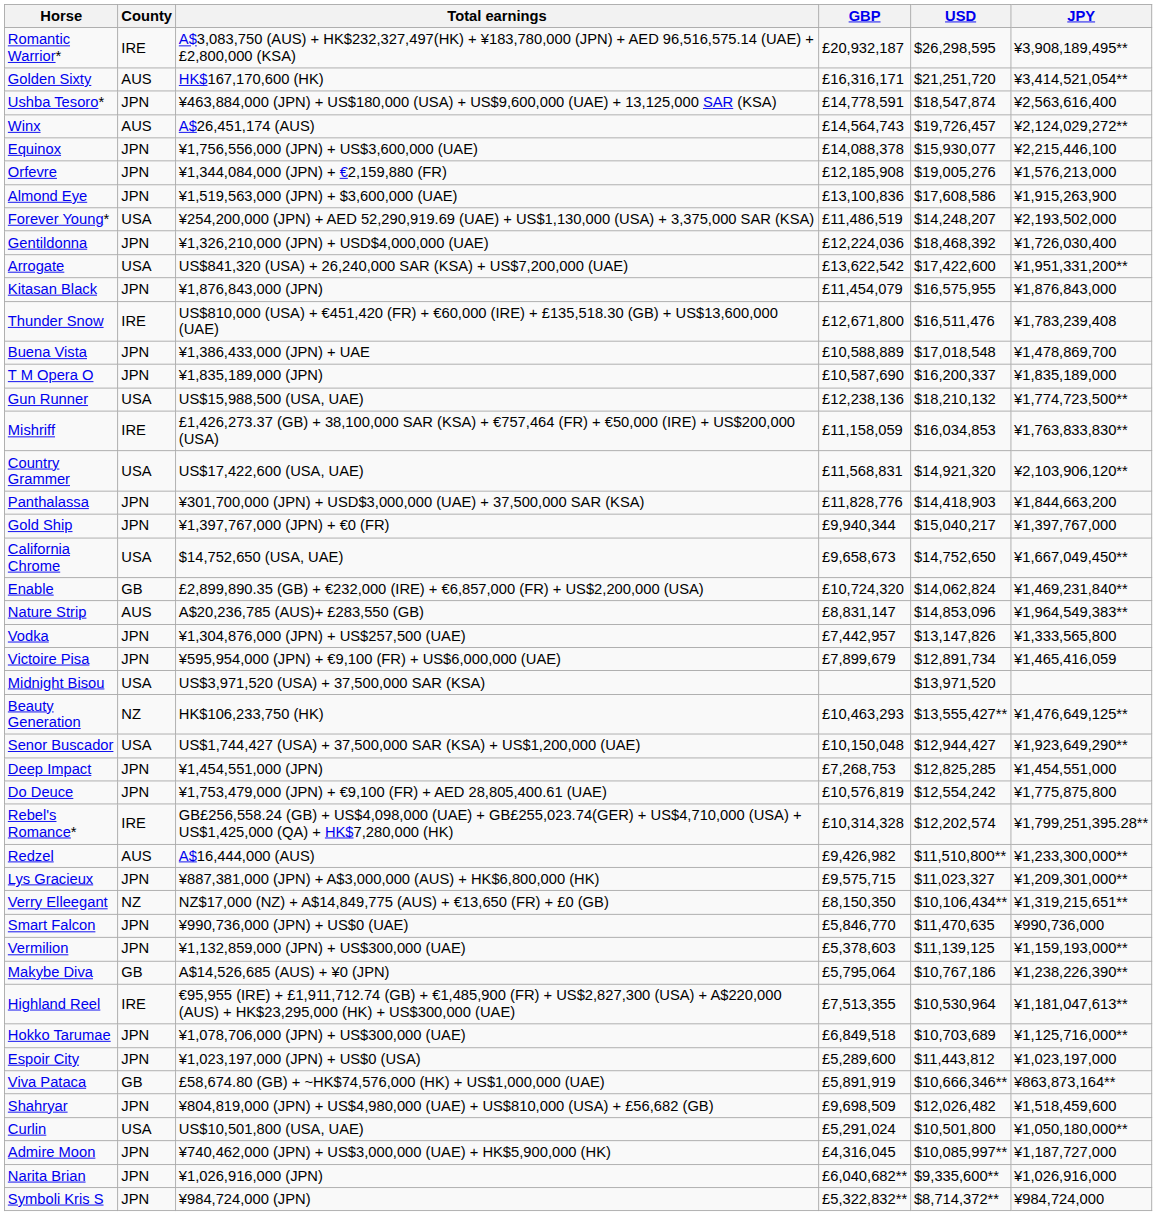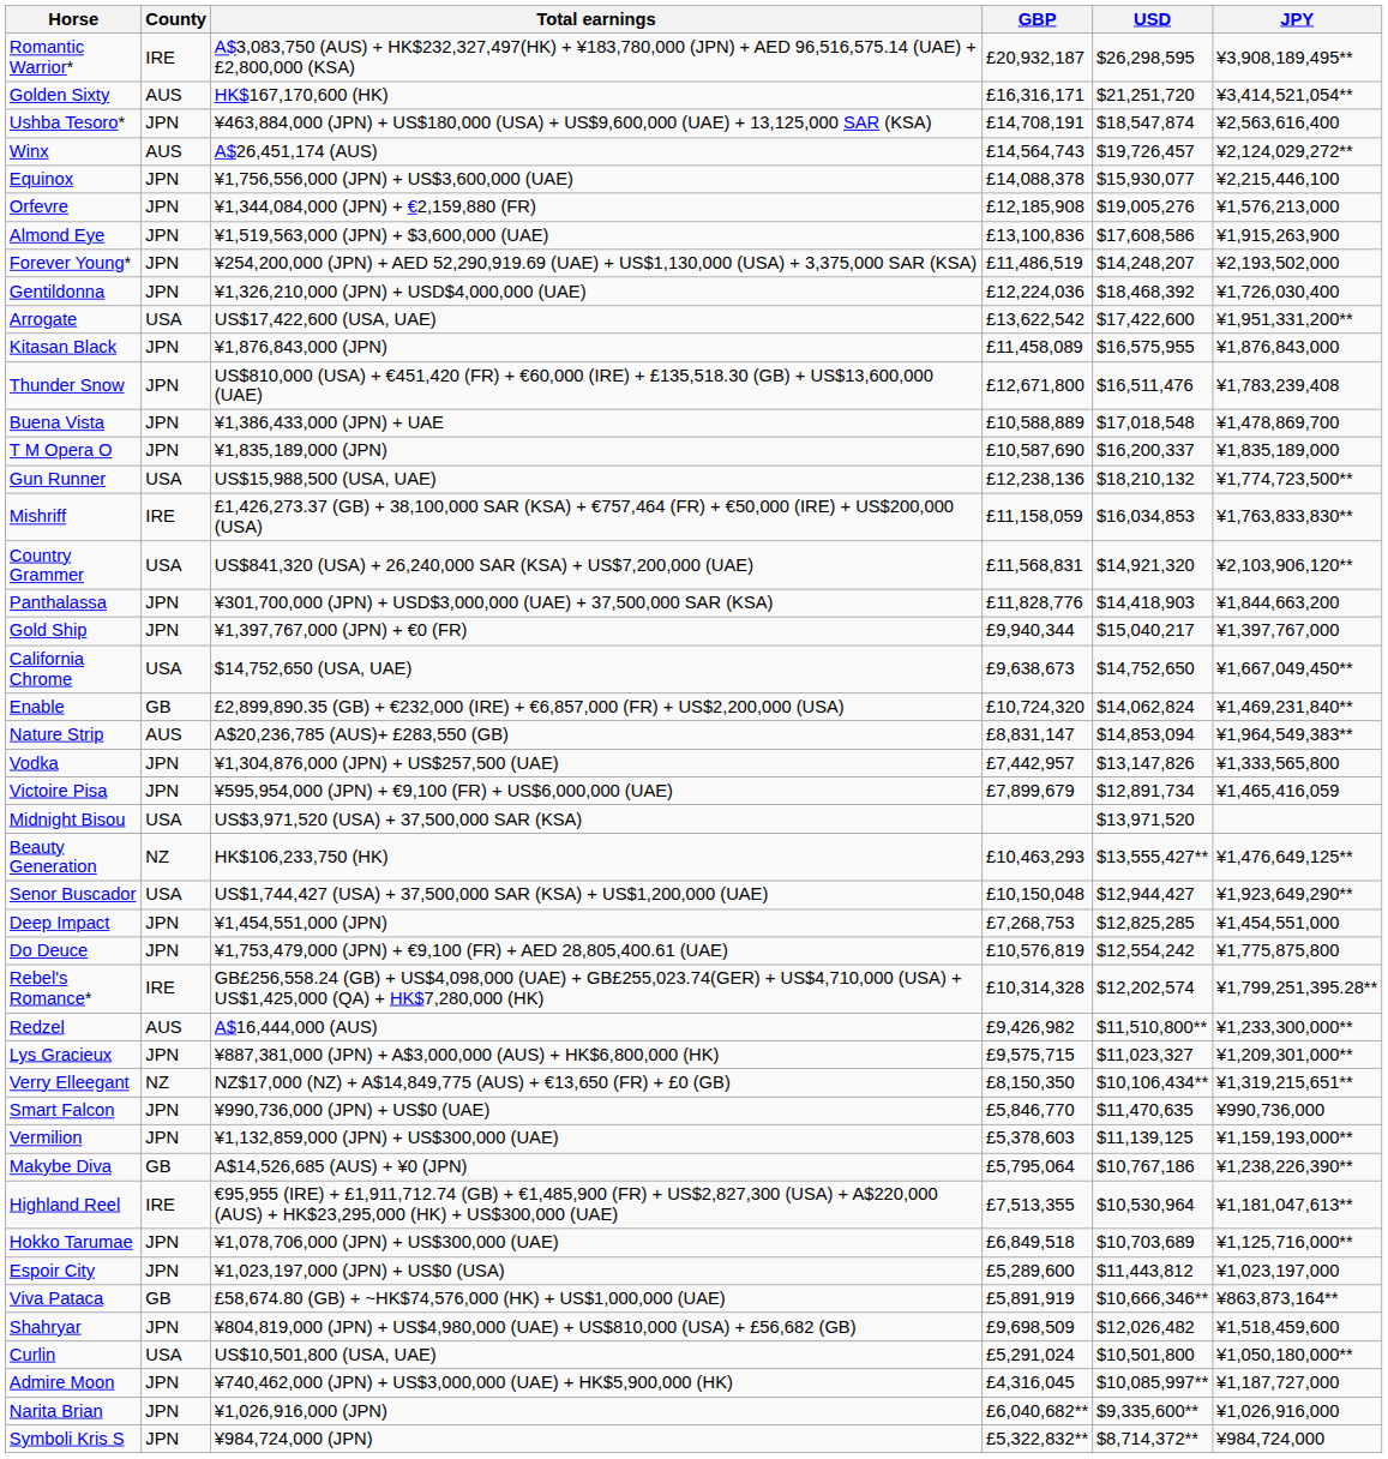Ushba Tesoro* | GBP: £14,778,591 -> £14,708,191
Forever Young* | County: USA -> JPN
Arrogate | Total earnings: US$841,320 (USA) + 26,240,000 SAR (KSA) + US$7,200,000 (UAE) -> US$17,422,600 (USA, UAE)
Kitasan Black | GBP: £11,454,079 -> £11,458,089
Thunder Snow | County: IRE -> JPN
Country Grammer | Total earnings: US$17,422,600 (USA, UAE) -> US$841,320 (USA) + 26,240,000 SAR (KSA) + US$7,200,000 (UAE)
California Chrome | GBP: £9,658,673 -> £9,638,673
Nature Strip | USD: $14,853,096 -> $14,853,094
